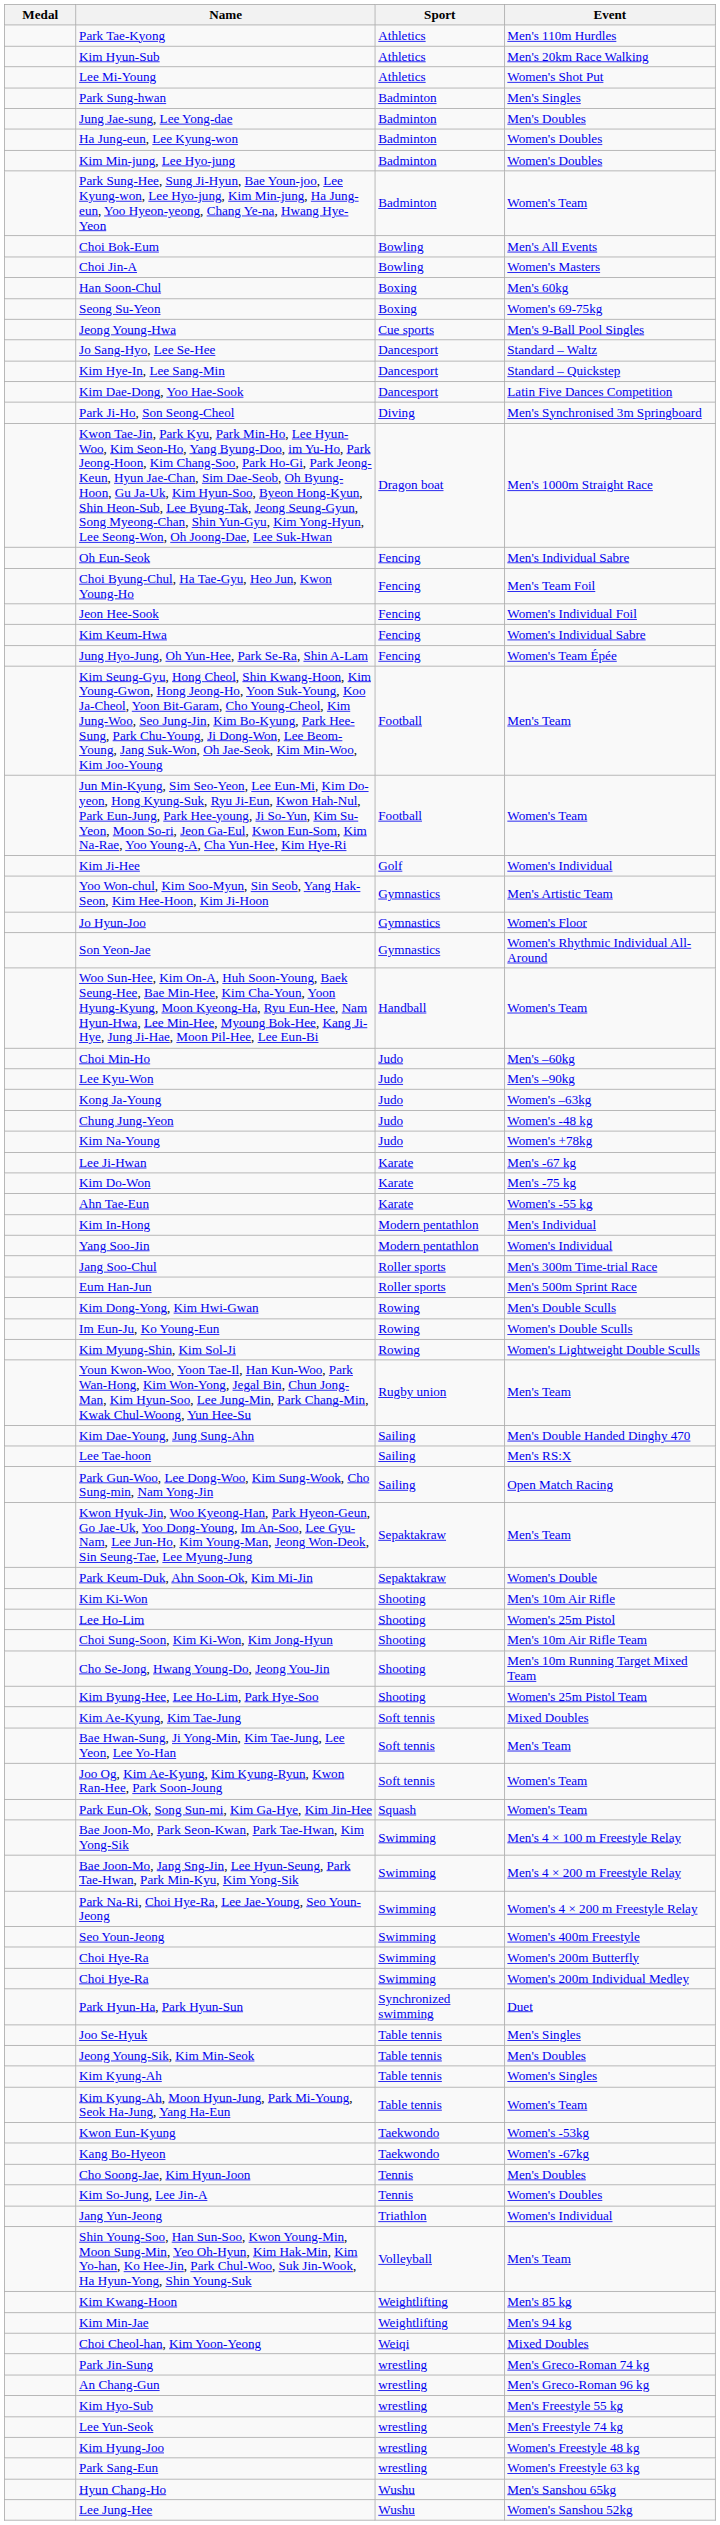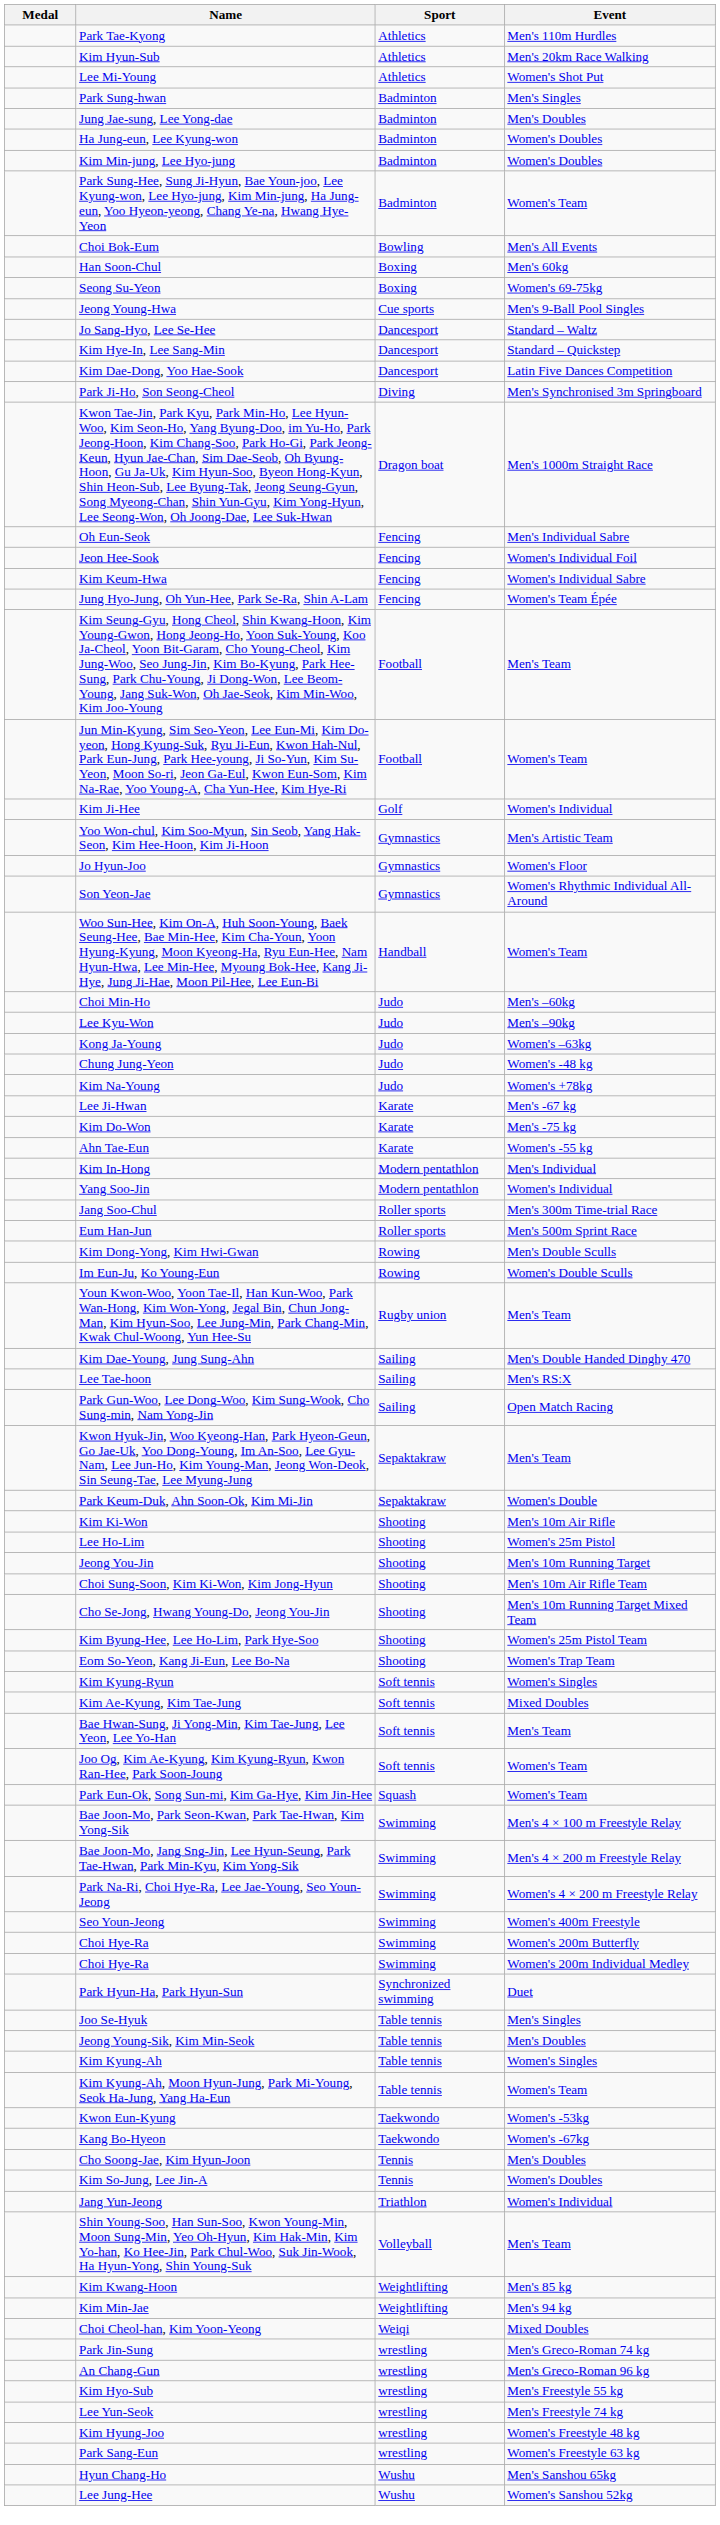- row: Choi Jin-A | Bowling | Women's Masters
- row: Choi Byung-Chul, Ha Tae-Gyu, Heo Jun, Kwon Young-Ho | Fencing | Men's Team Foil
- row: Kim Myung-Shin, Kim Sol-Ji | Rowing | Women's Lightweight Double Sculls
+ row: Jeong You-Jin | Shooting | Men's 10m Running Target
+ row: Eom So-Yeon, Kang Ji-Eun, Lee Bo-Na | Shooting | Women's Trap Team
+ row: Kim Kyung-Ryun | Soft tennis | Women's Singles
